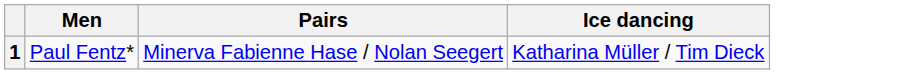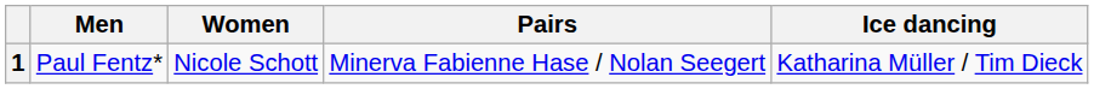+ column: Women | Nicole Schott
